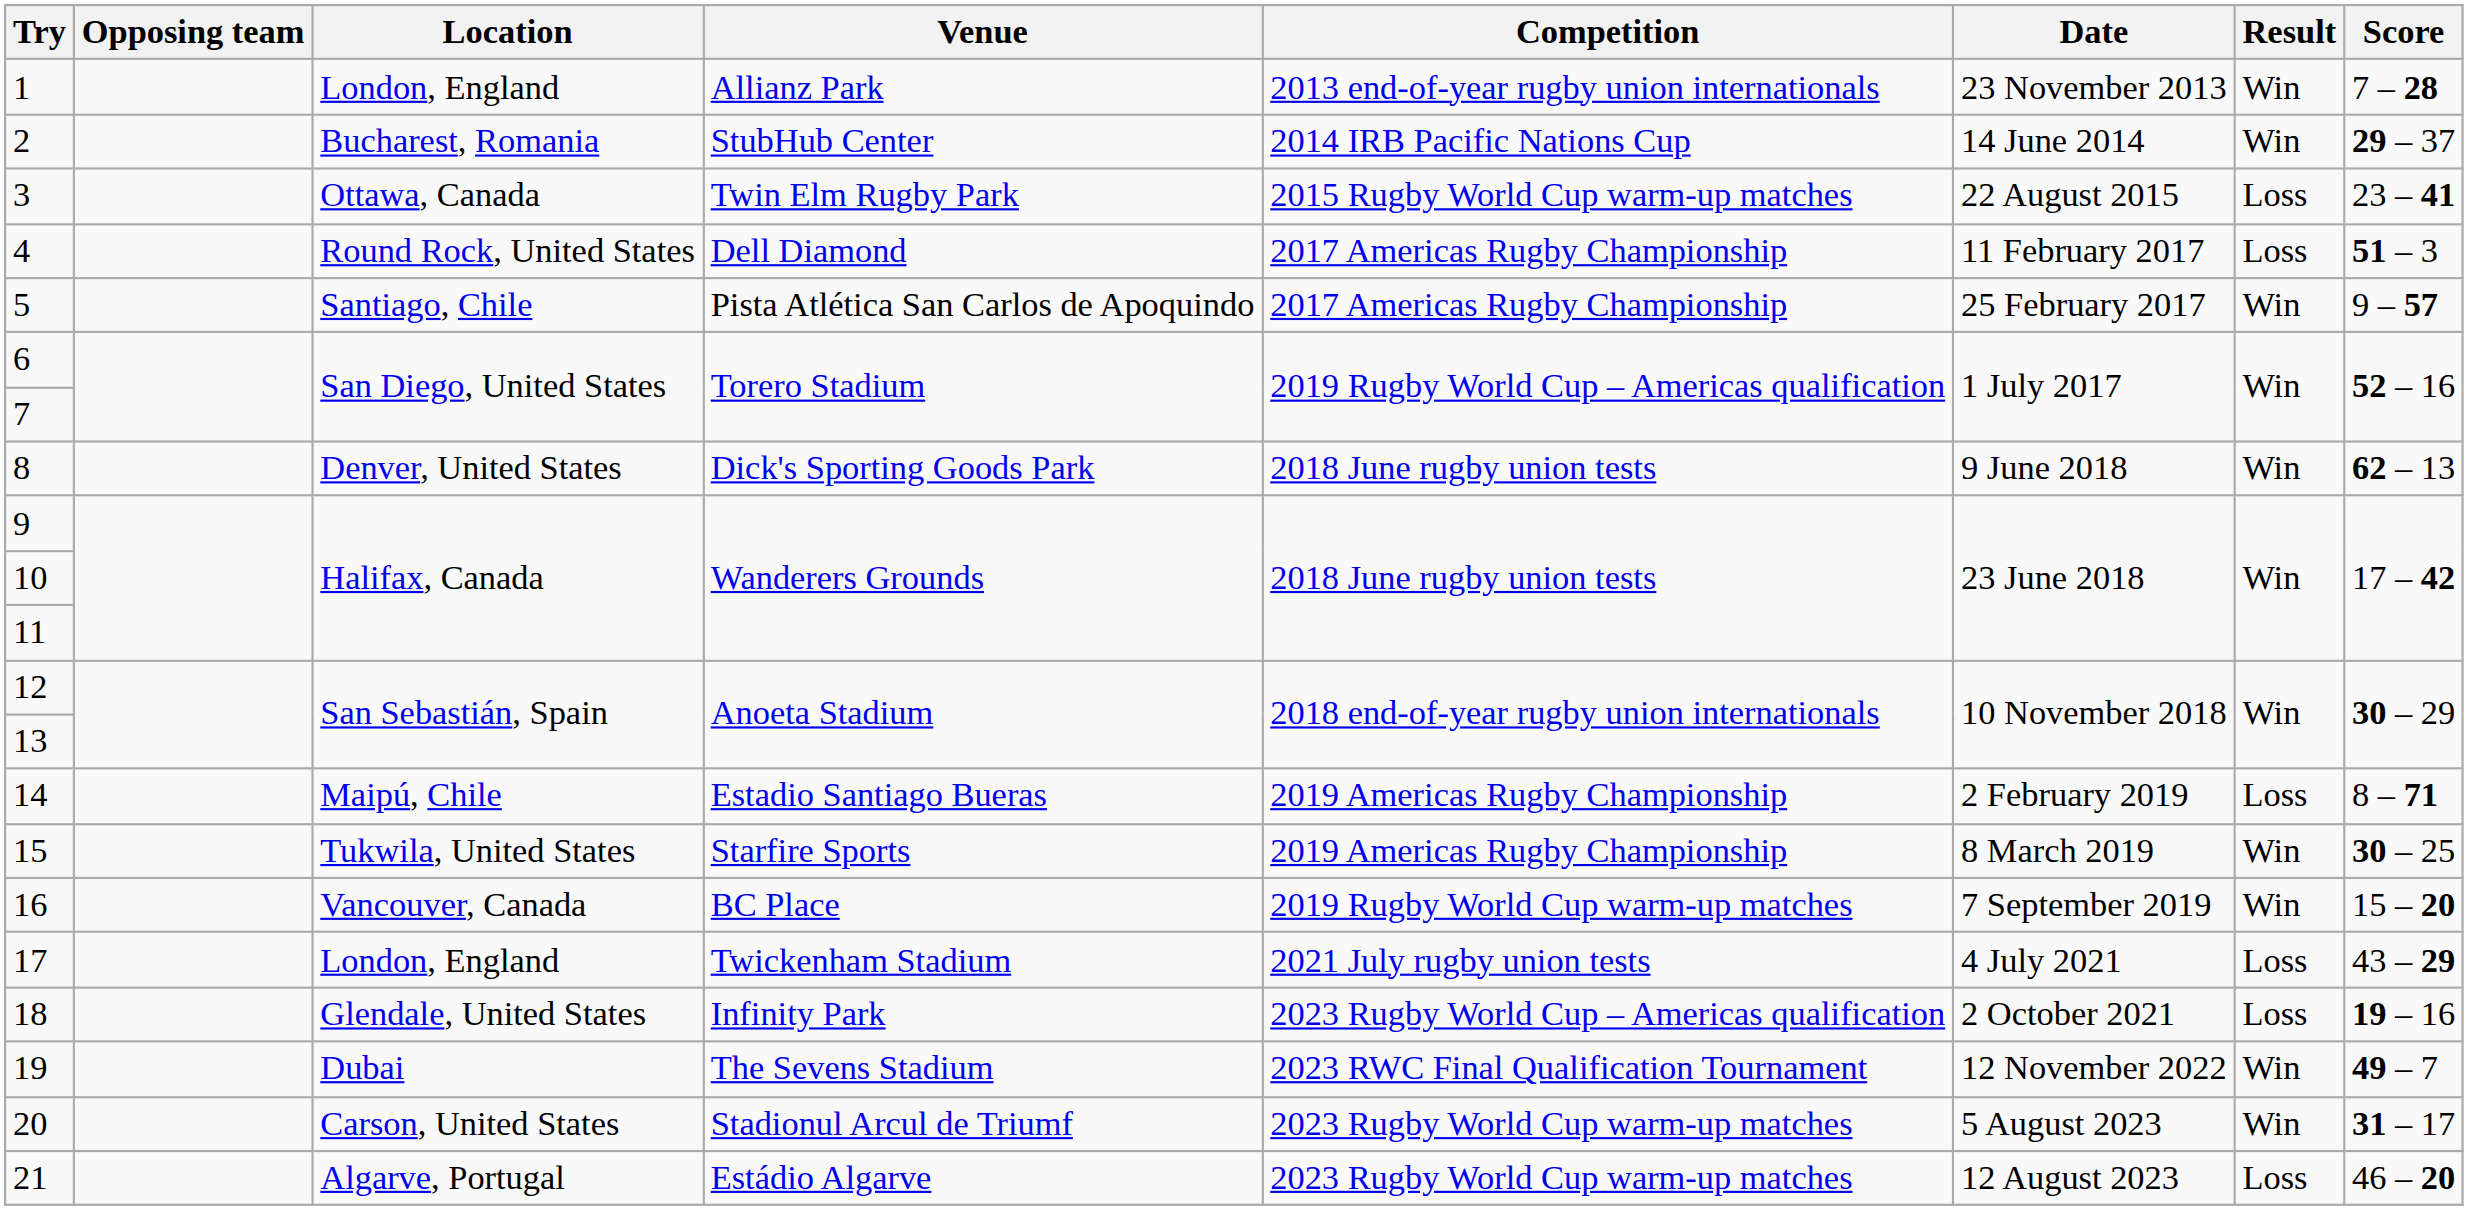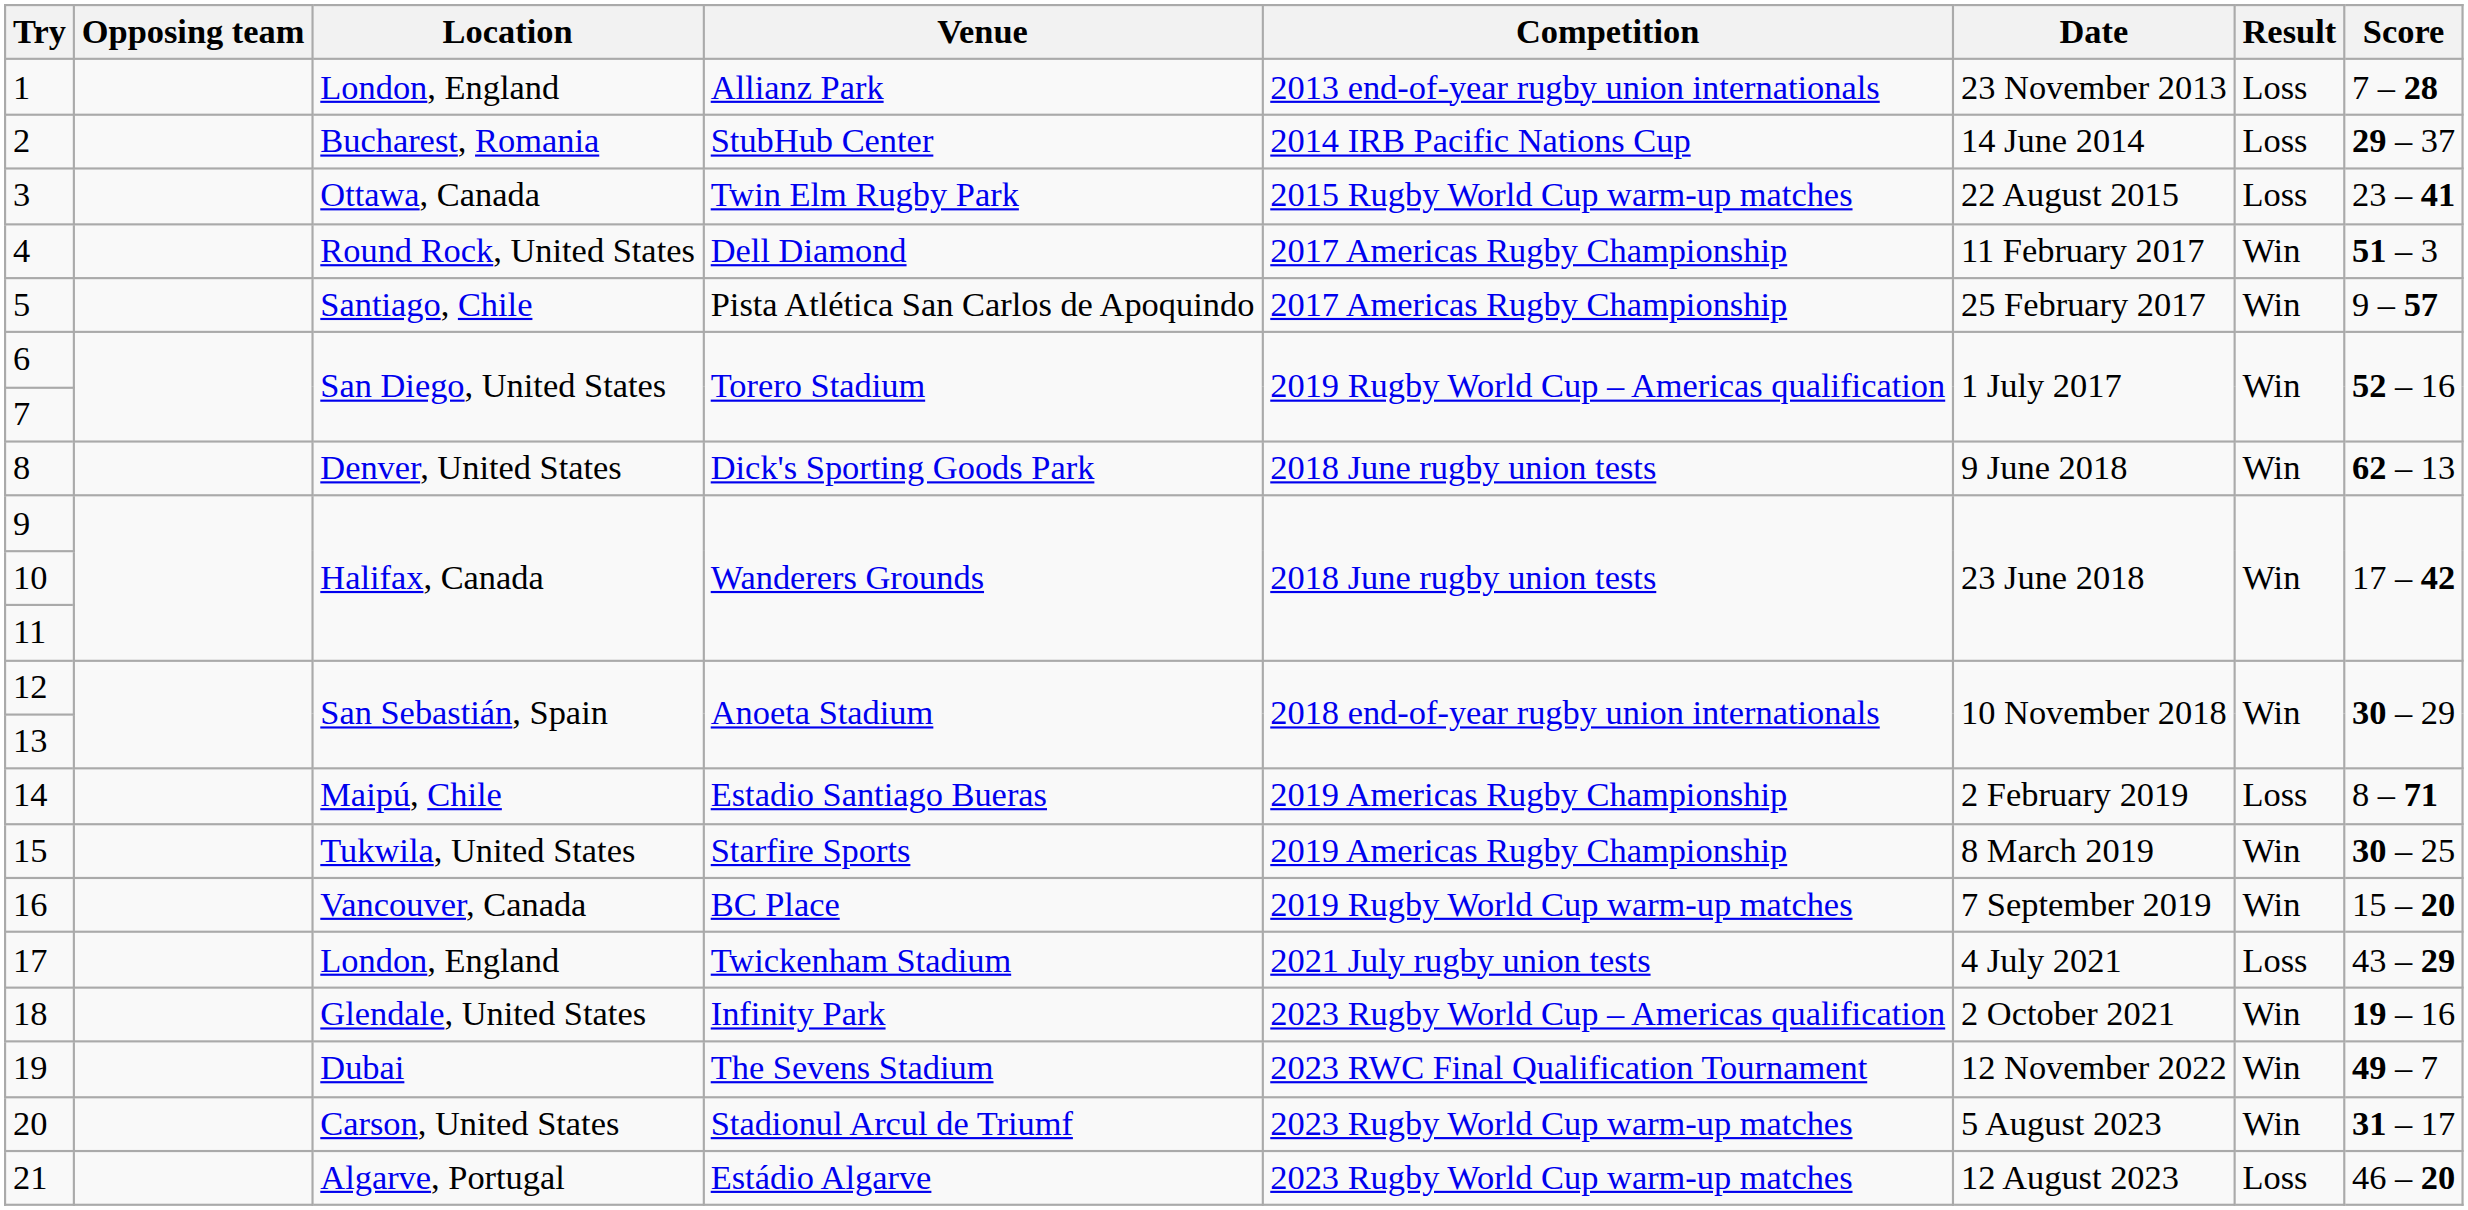1 | Result: Win -> Loss
2 | Result: Win -> Loss
4 | Result: Loss -> Win
18 | Result: Loss -> Win
